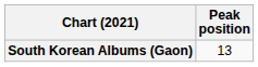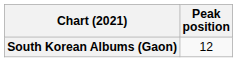South Korean Albums (Gaon) | Peak position: 13 -> 12
